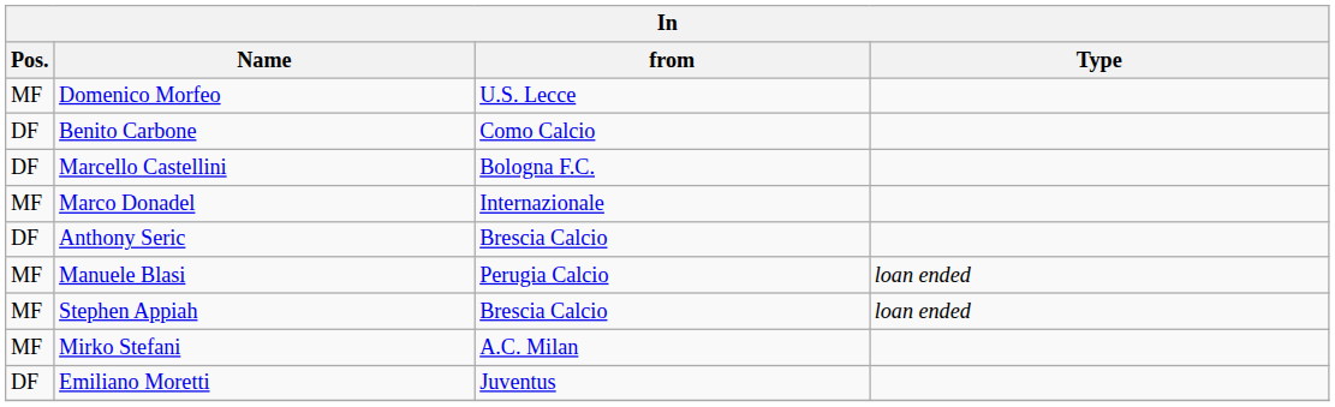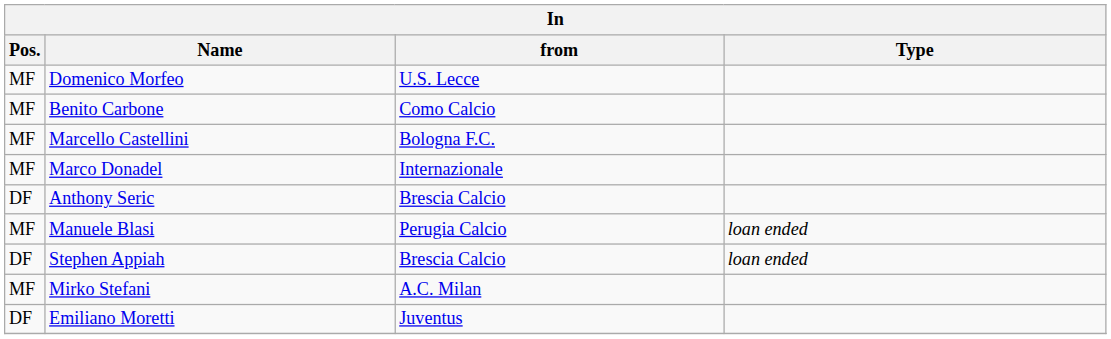Benito Carbone | Pos.: DF -> MF
Marcello Castellini | Pos.: DF -> MF
Stephen Appiah | Pos.: MF -> DF
